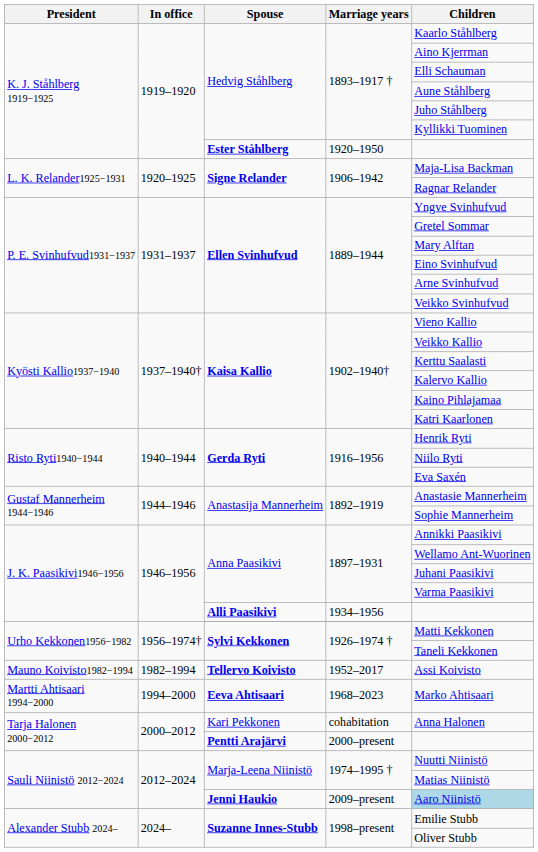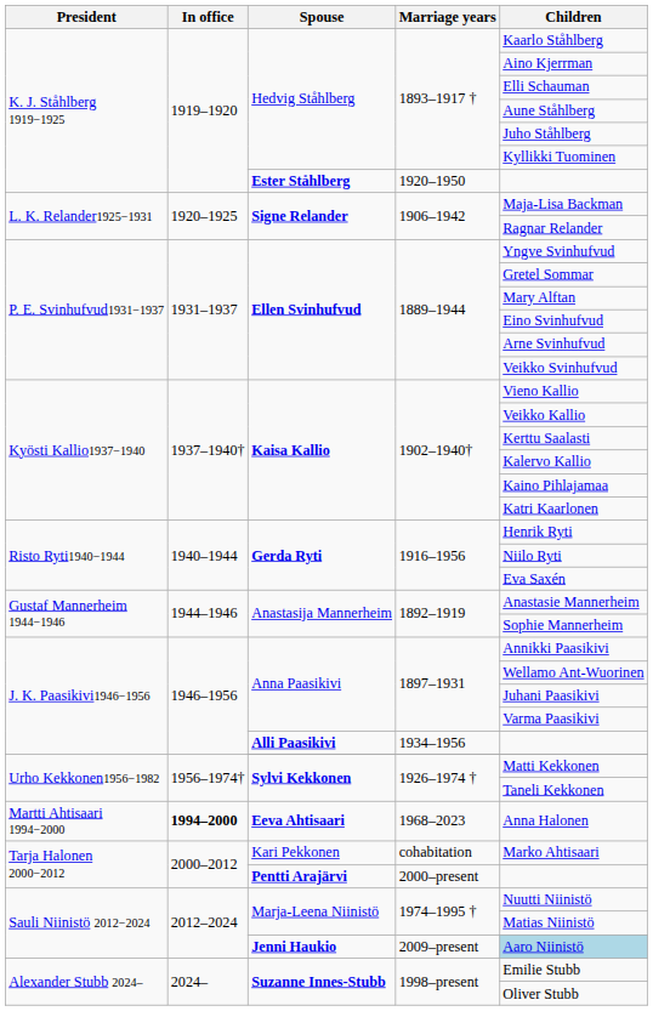- row: Mauno Koivisto1982−1994 | 1982–1994 | Tellervo Koivisto | 1952–2017 | Assi Koivisto
Eeva Ahtisaari | In office: normal -> bold
Eeva Ahtisaari | Children: Marko Ahtisaari -> Anna Halonen
Kari Pekkonen | Children: Anna Halonen -> Marko Ahtisaari
